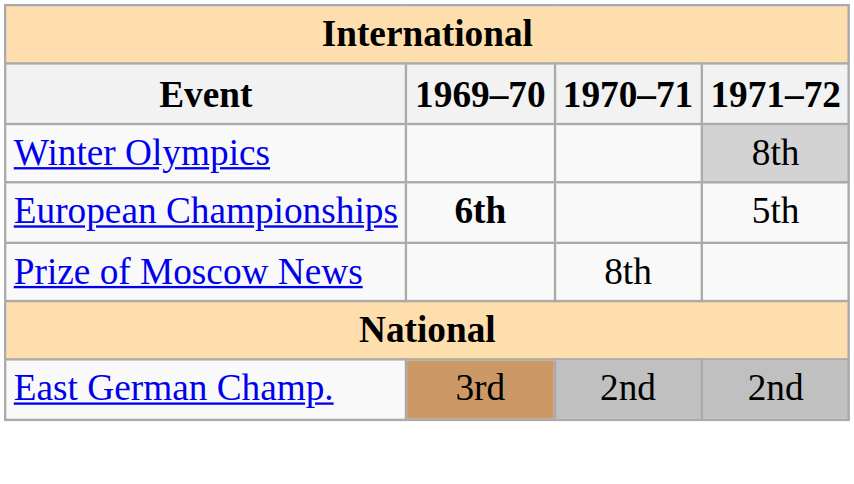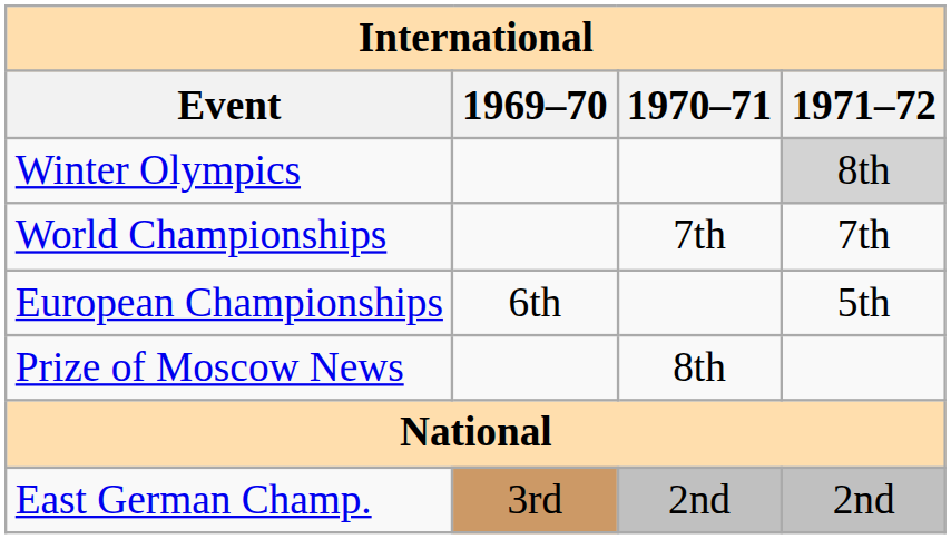+ row: World Championships | 7th | 7th
European Championships | 1969–70: bold -> normal
